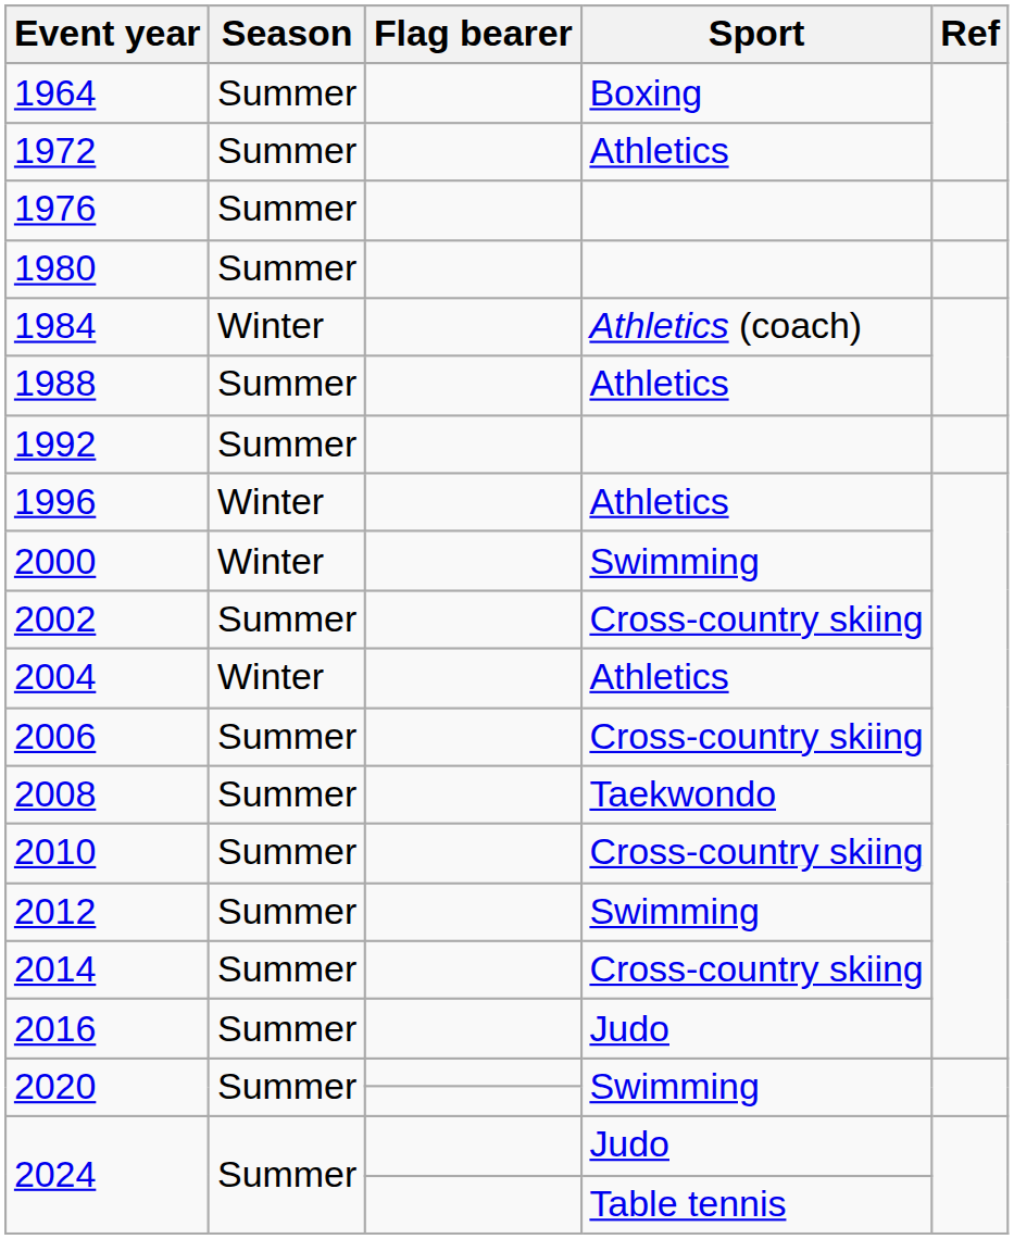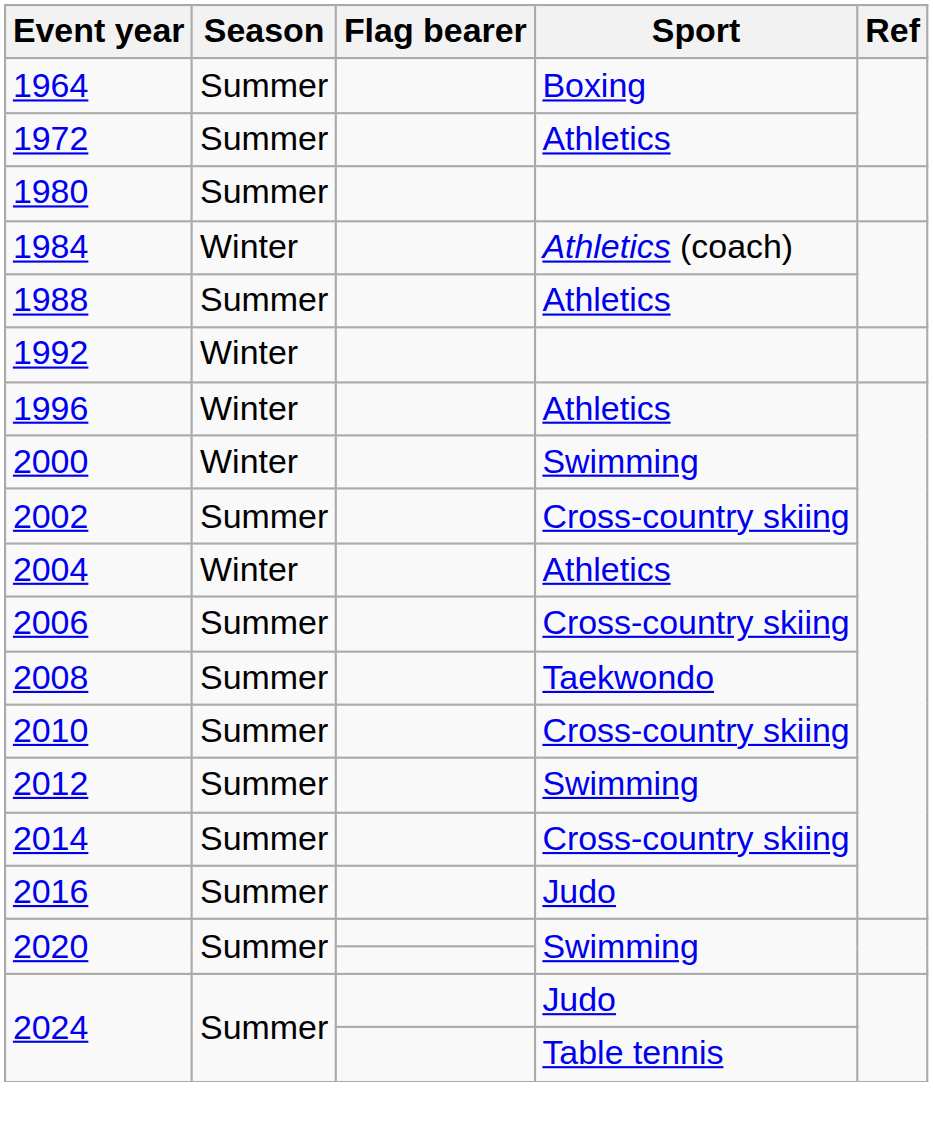- row: 1976 | Summer
1992 | Season: Summer -> Winter
